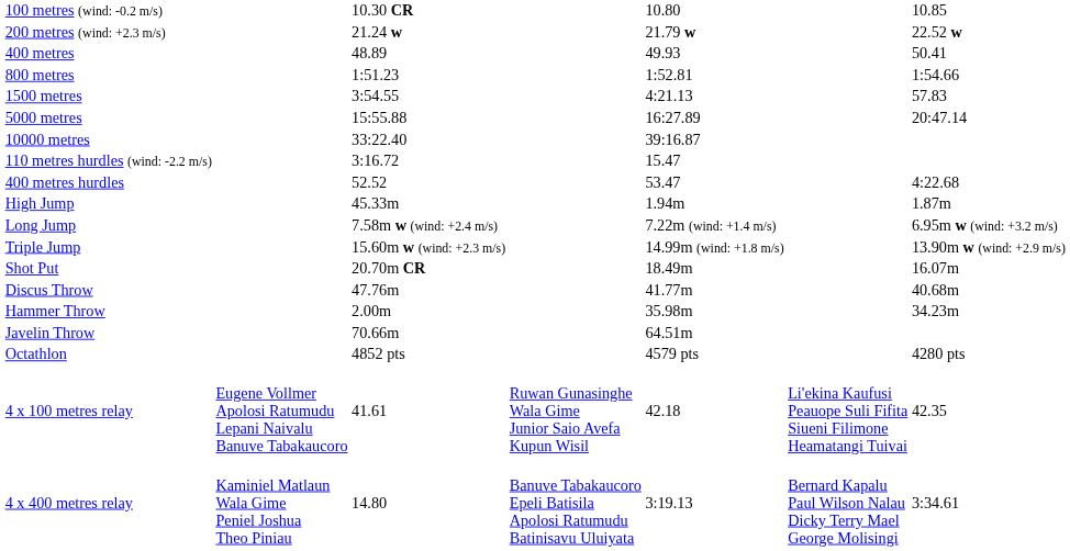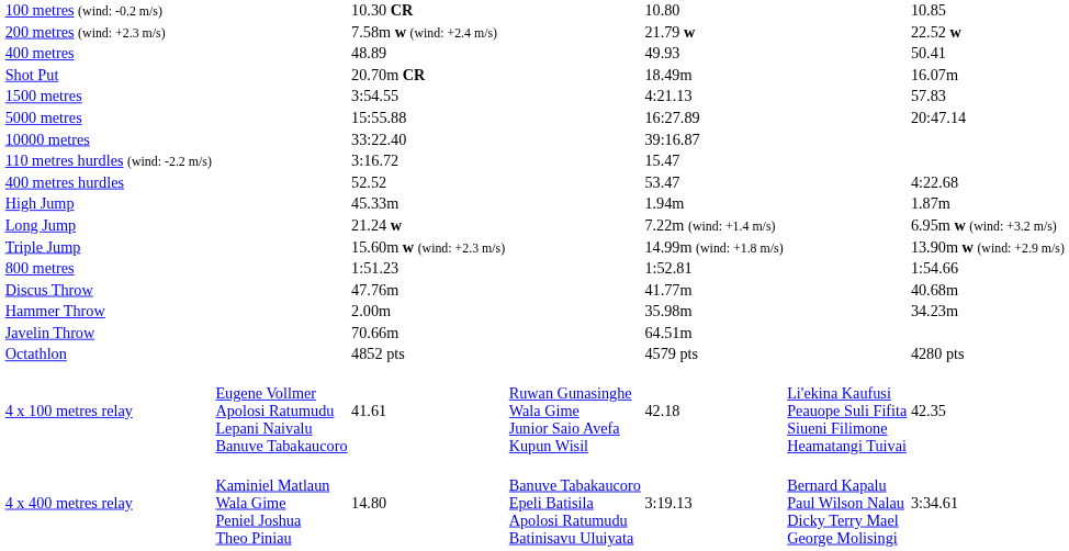200 metres (wind: +2.3 m/s) | column 3: 21.24 w -> 7.58m w (wind: +2.4 m/s)
rows swapped: 800 metres <-> Shot Put
Long Jump | column 3: 7.58m w (wind: +2.4 m/s) -> 21.24 w
